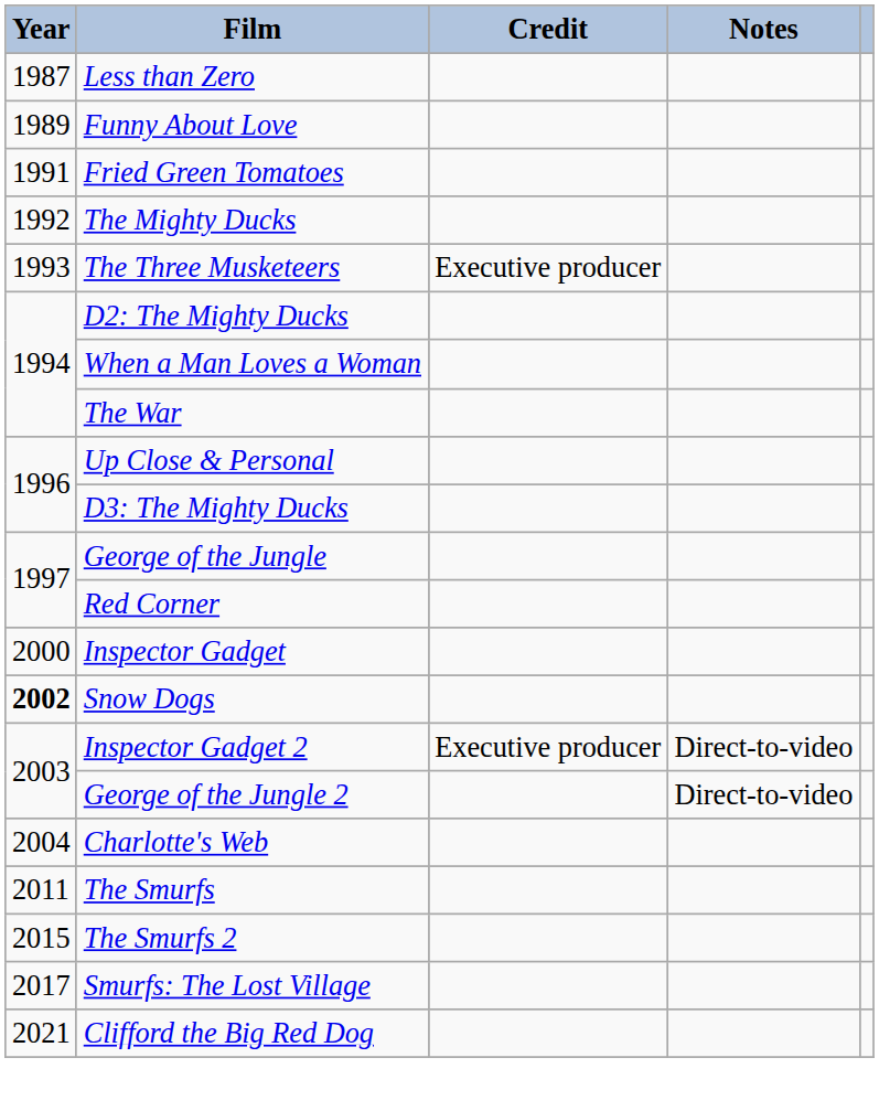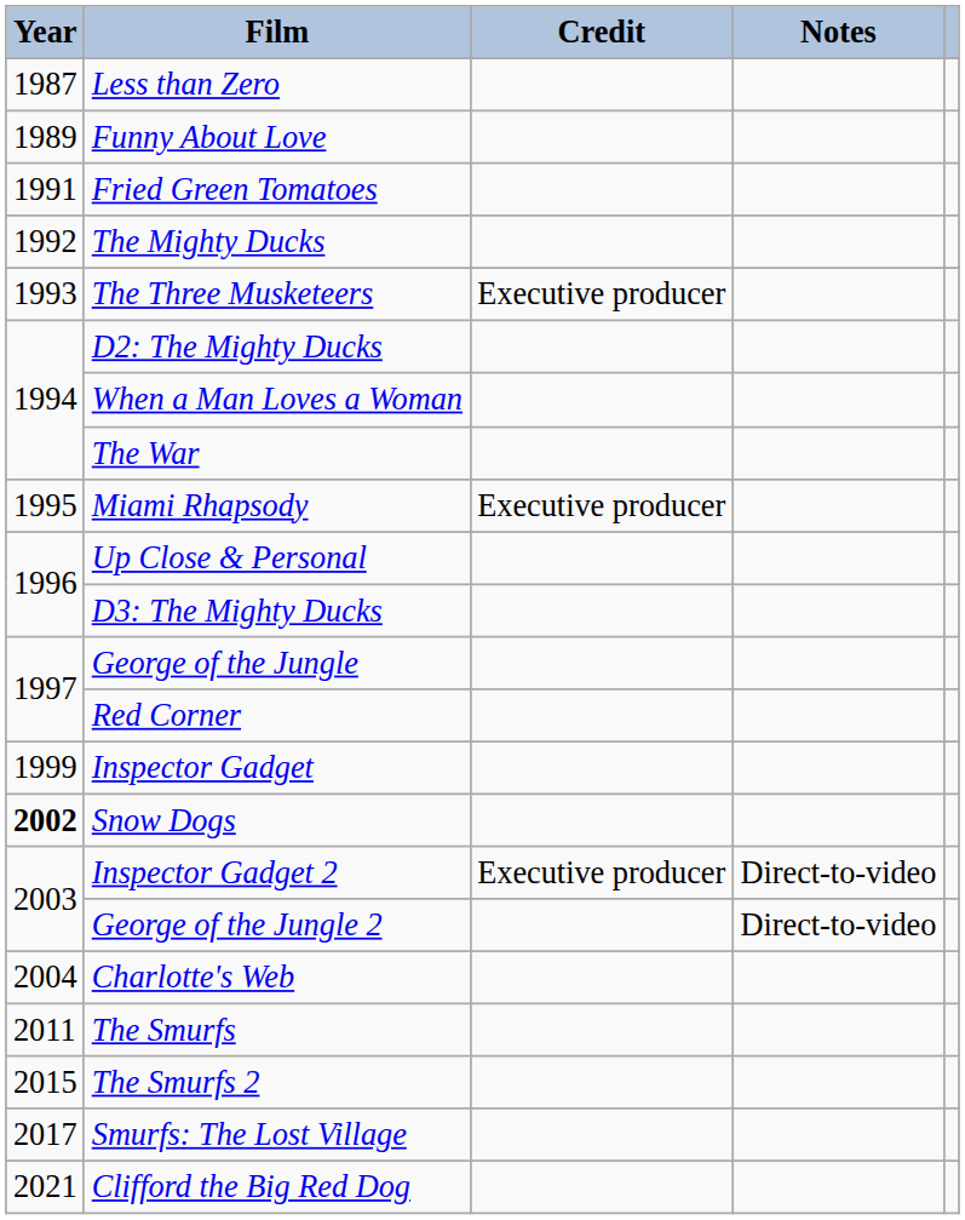+ row: 1995 | Miami Rhapsody | Executive producer
Inspector Gadget | Year: 2000 -> 1999
